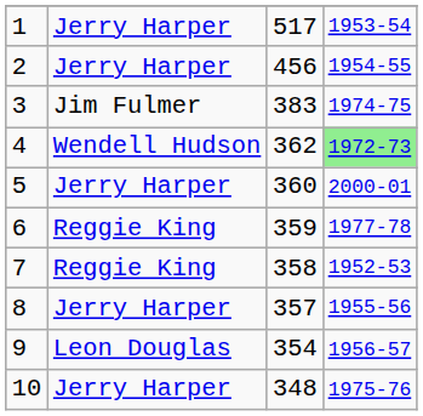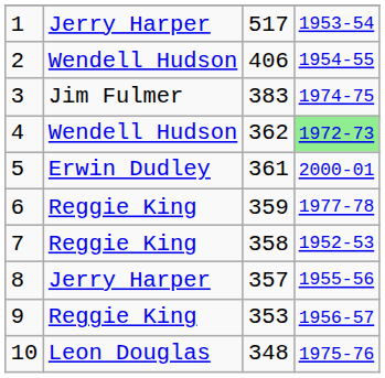2 | column 2: Jerry Harper -> Wendell Hudson
2 | column 3: 456 -> 406
5 | column 2: Jerry Harper -> Erwin Dudley
5 | column 3: 360 -> 361
9 | column 2: Leon Douglas -> Reggie King
9 | column 3: 354 -> 353
10 | column 2: Jerry Harper -> Leon Douglas
